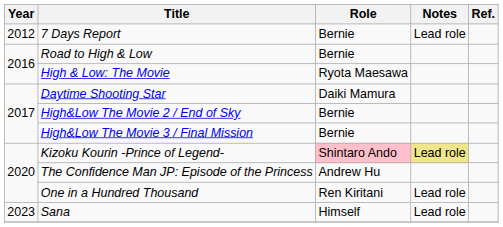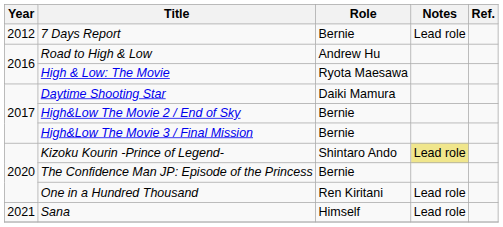Road to High & Low | Role: Bernie -> Andrew Hu
Kizoku Kourin -Prince of Legend- | Role: pink background -> no background
The Confidence Man JP: Episode of the Princess | Role: Andrew Hu -> Bernie
Sana | Year: 2023 -> 2021
